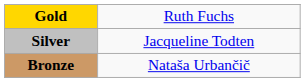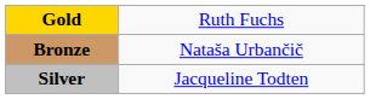rows swapped: Silver <-> Bronze
